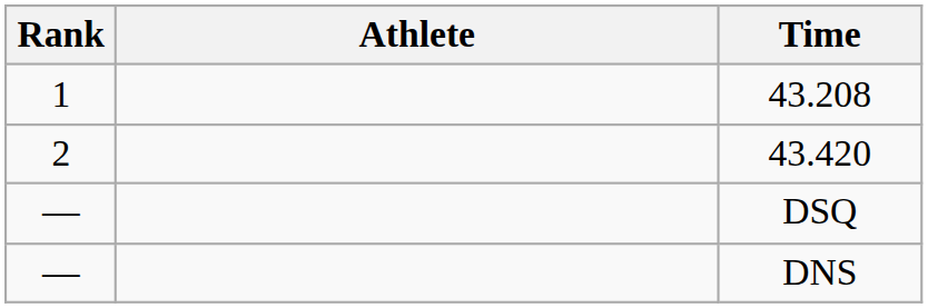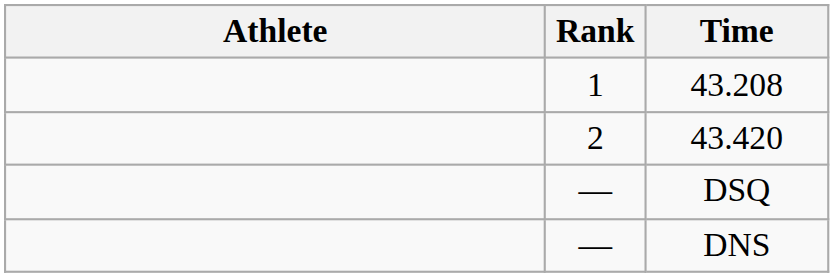columns swapped: Rank <-> Athlete
